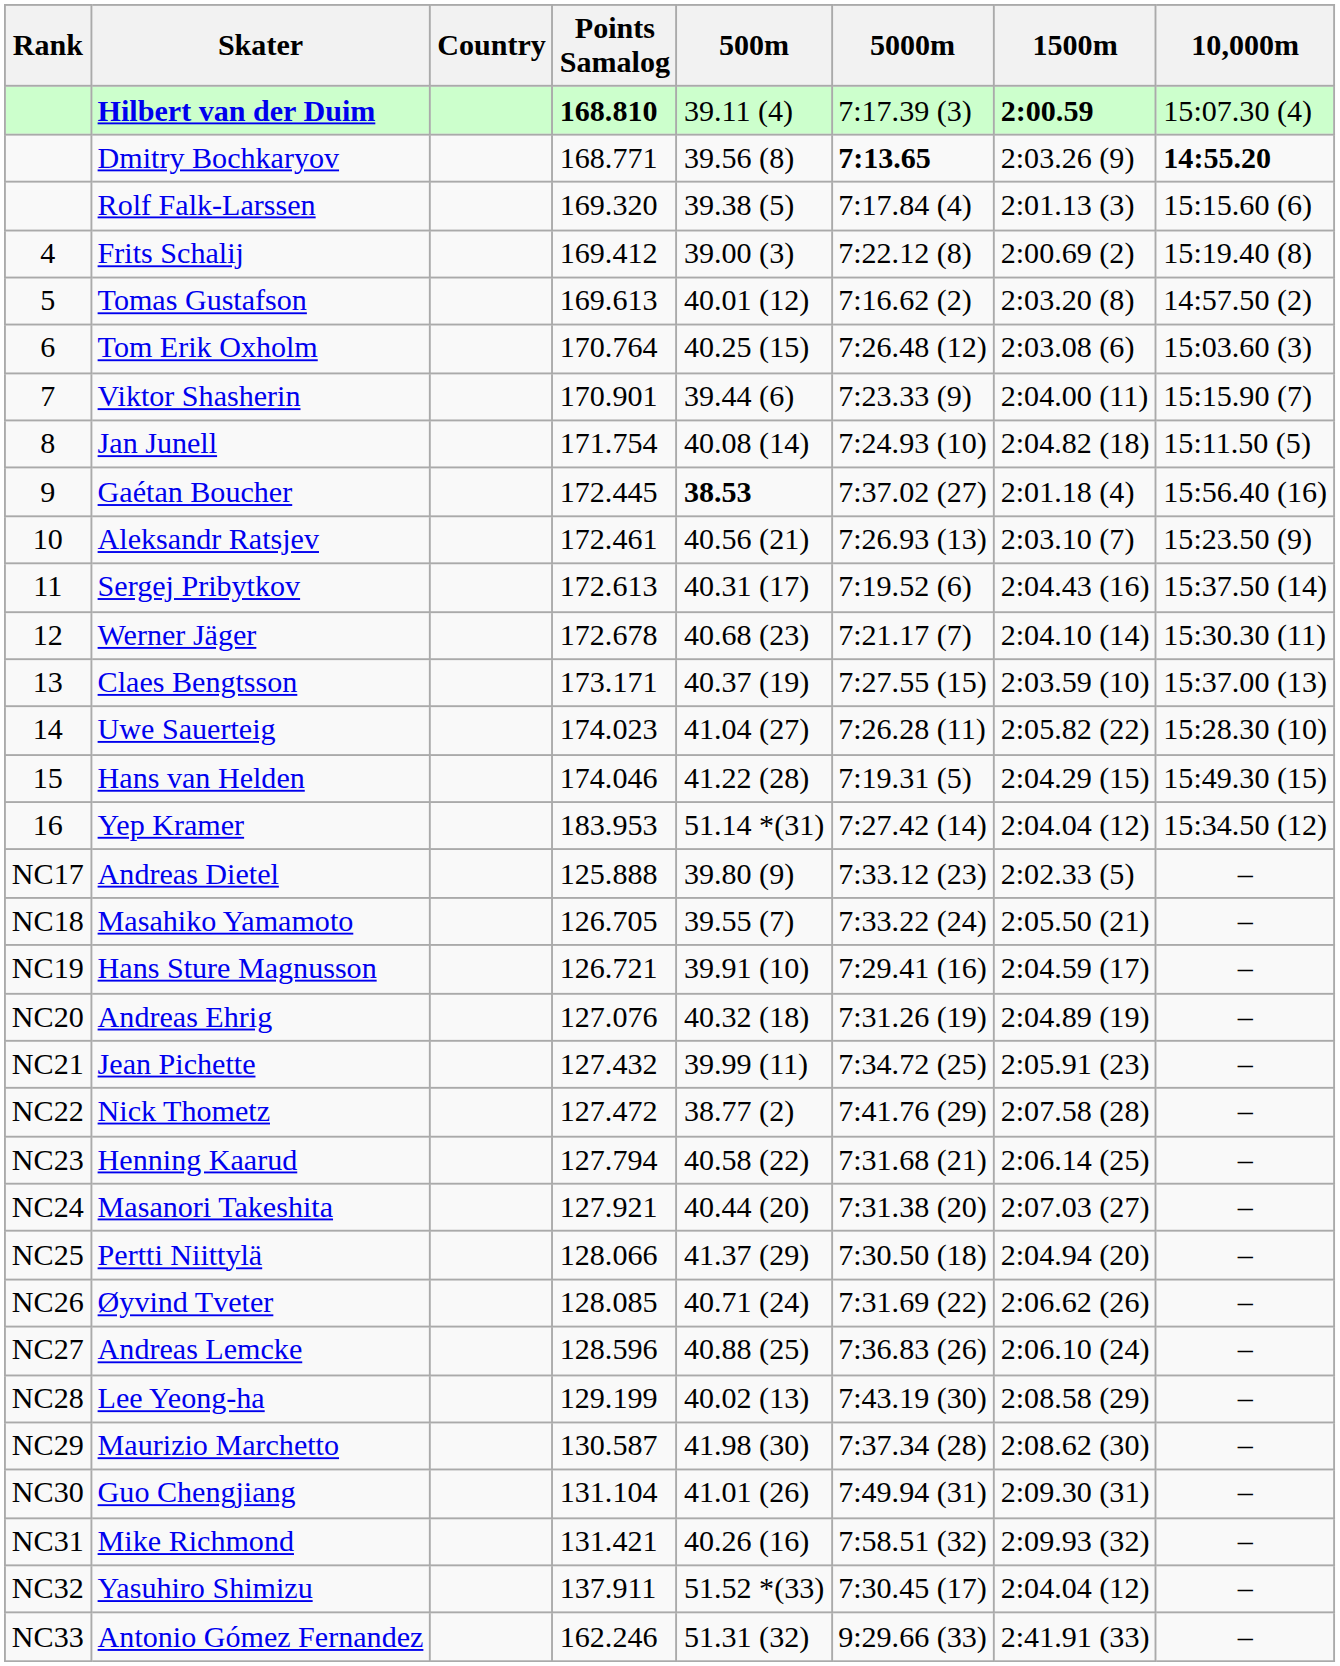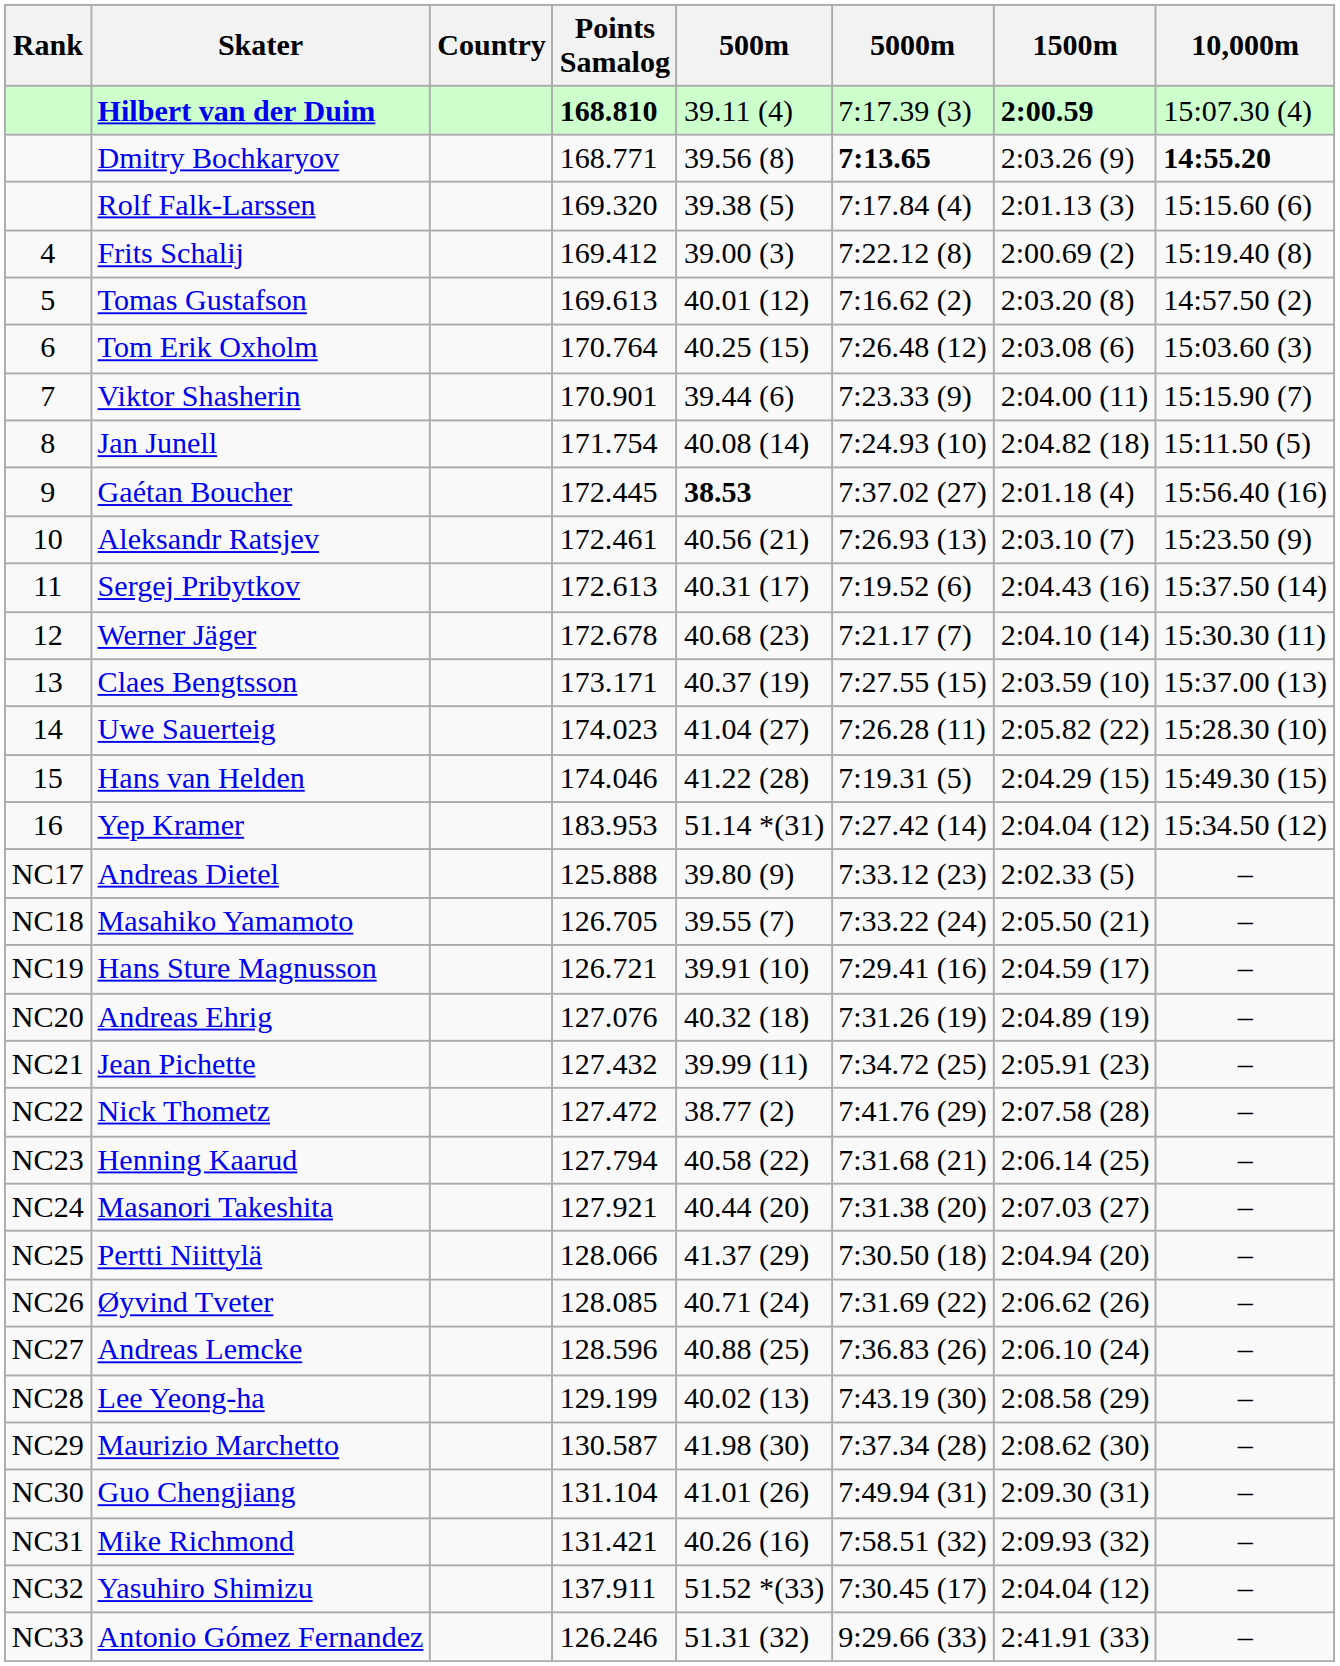Antonio Gómez Fernandez | Points Samalog: 162.246 -> 126.246
